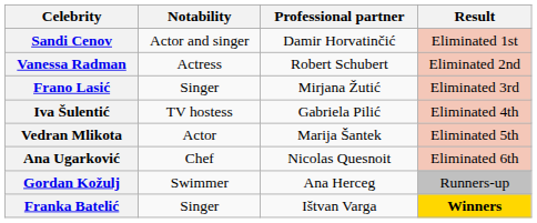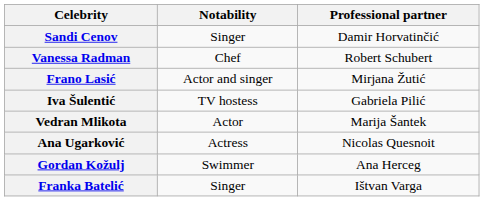- column: Result | Eliminated 1st | Eliminated 2nd | Eliminated 3rd | Eliminated 4th | Eliminated 5th | Eliminated 6th | Runners-up | Winners
Sandi Cenov | Notability: Actor and singer -> Singer
Vanessa Radman | Notability: Actress -> Chef
Frano Lasić | Notability: Singer -> Actor and singer
Ana Ugarković | Notability: Chef -> Actress
